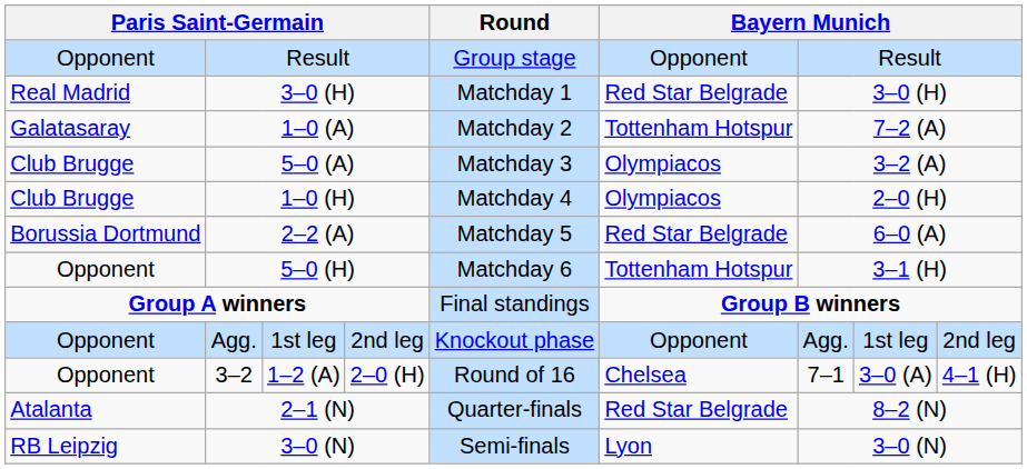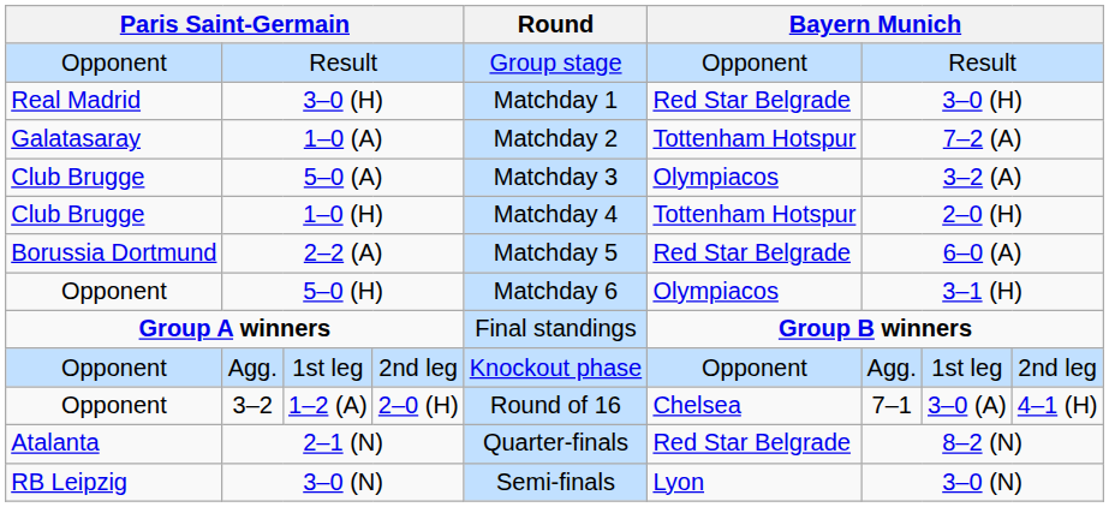1–0 (H) | column 6: Olympiacos -> Tottenham Hotspur
5–0 (H) | column 6: Tottenham Hotspur -> Olympiacos
